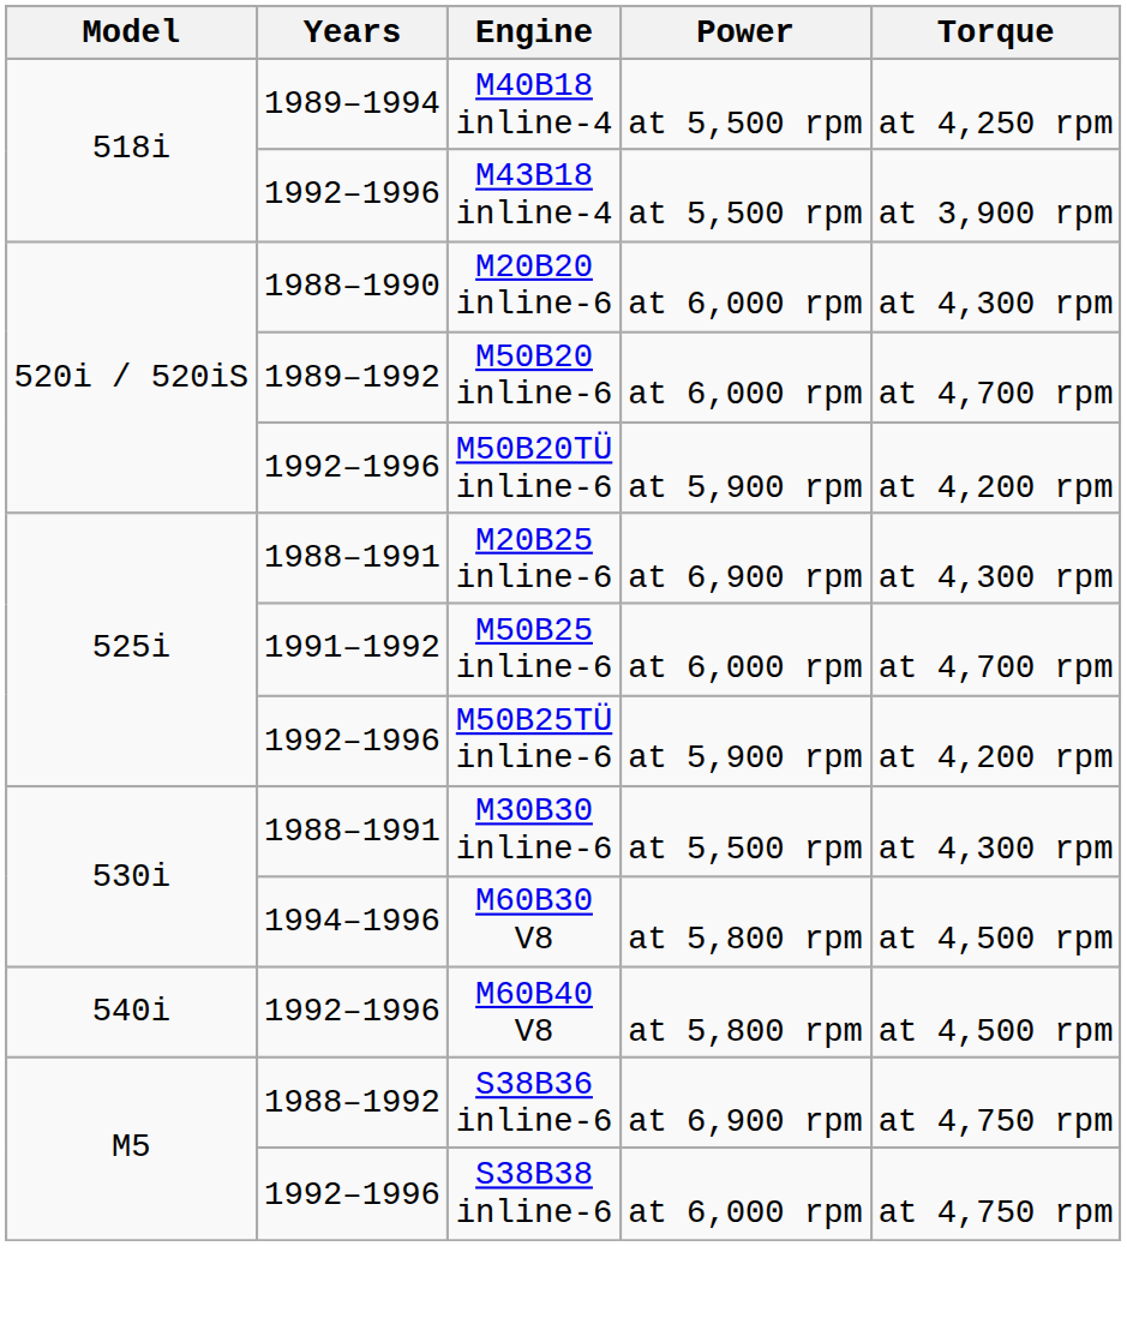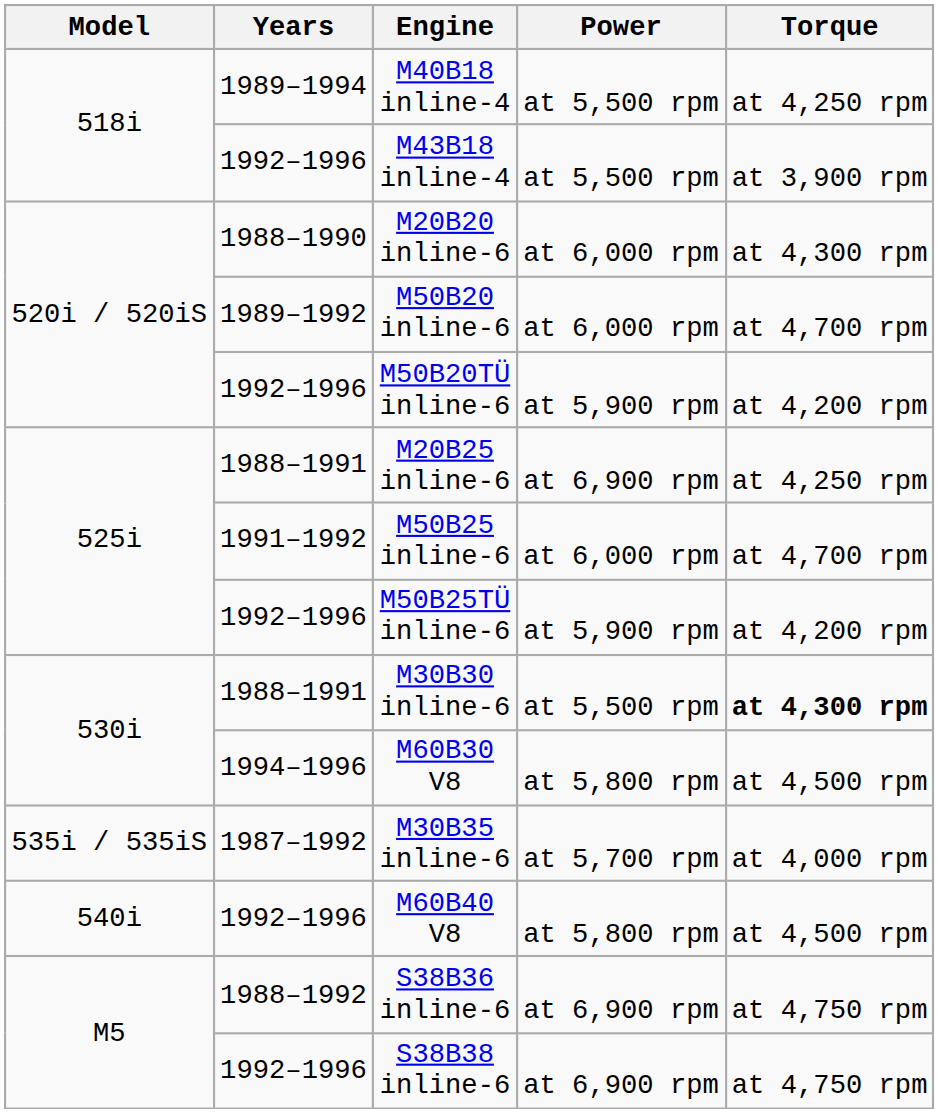M20B25 inline-6 | Torque: at 4,300 rpm -> at 4,250 rpm
M30B30 inline-6 | Torque: normal -> bold
+ row: 535i / 535iS | 1987–1992 | M30B35 inline-6 | at 5,700 rpm | at 4,000 rpm
S38B38 inline-6 | Power: at 6,000 rpm -> at 6,900 rpm
